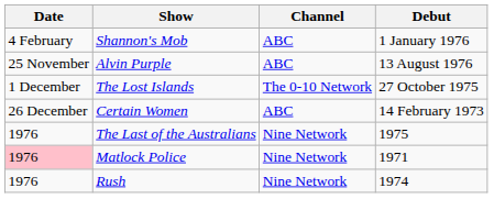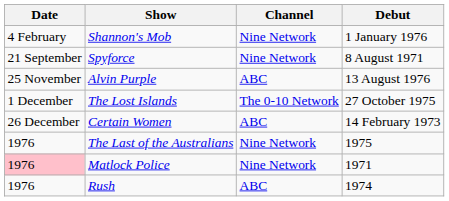Shannon's Mob | Channel: ABC -> Nine Network
+ row: 21 September | Spyforce | Nine Network | 8 August 1971
Rush | Channel: Nine Network -> ABC
